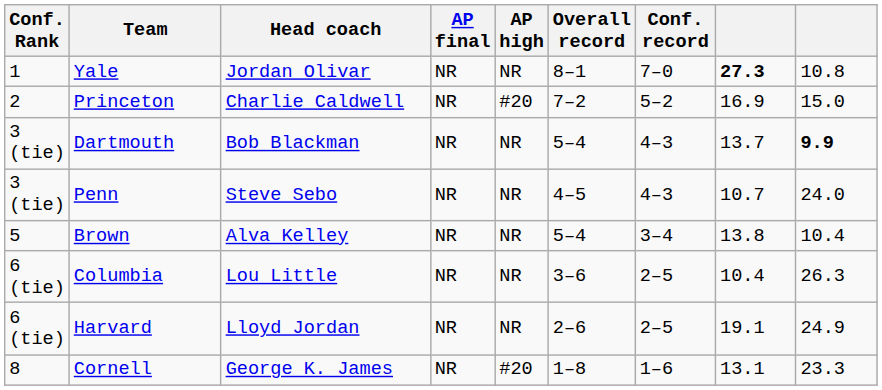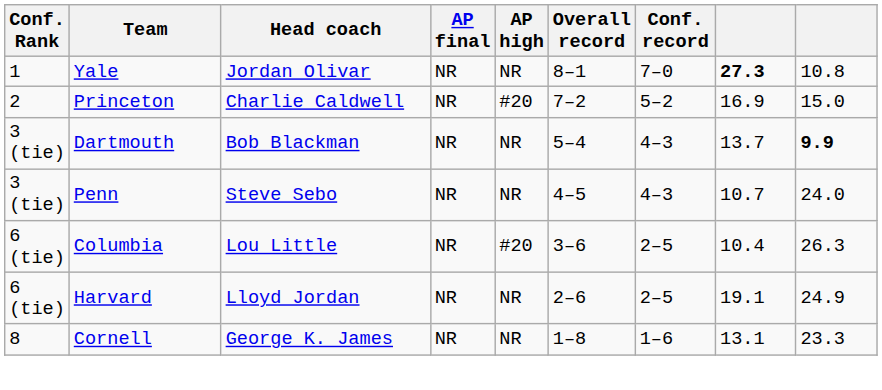- row: 5 | Brown | Alva Kelley | NR | NR | 5–4 | 3–4 | 13.8 | 10.4
Columbia | AP high: NR -> #20
Cornell | AP high: #20 -> NR
